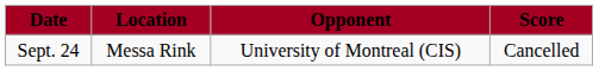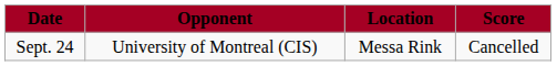columns swapped: Opponent <-> Location
